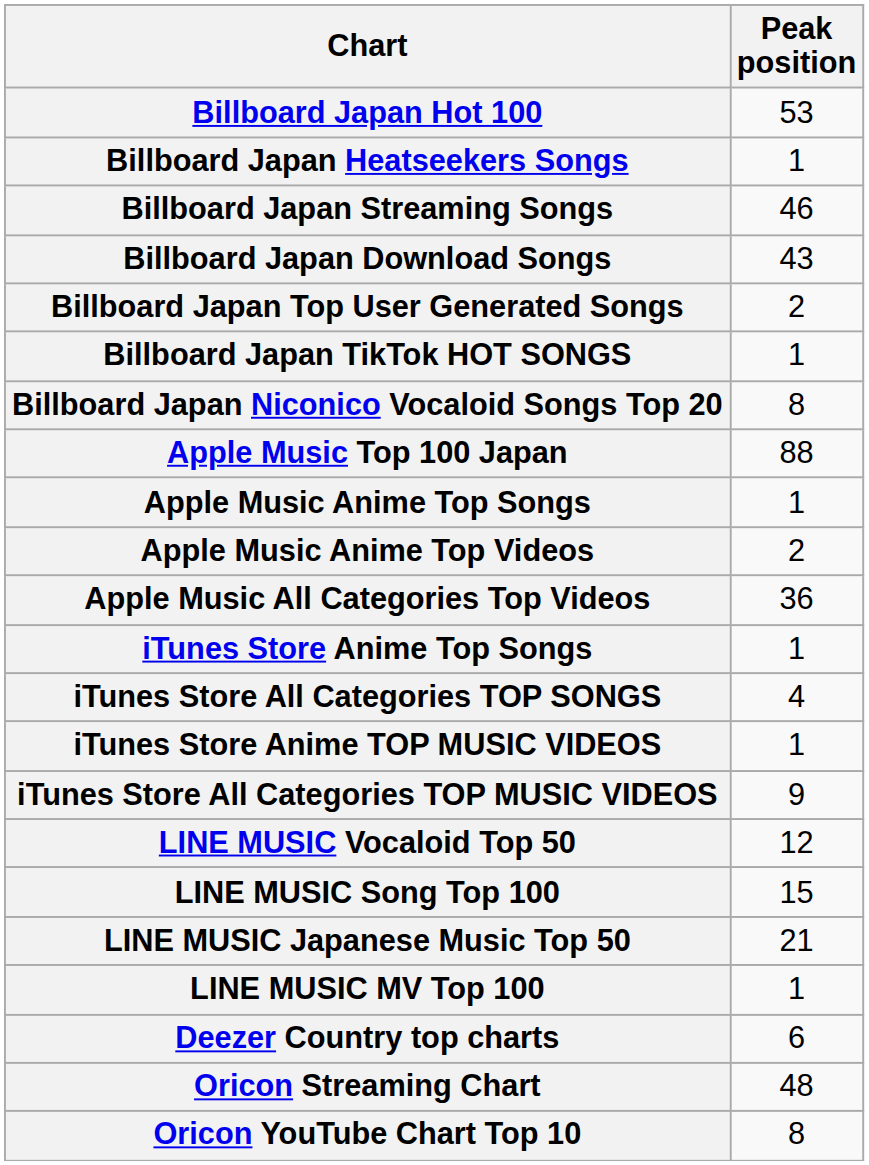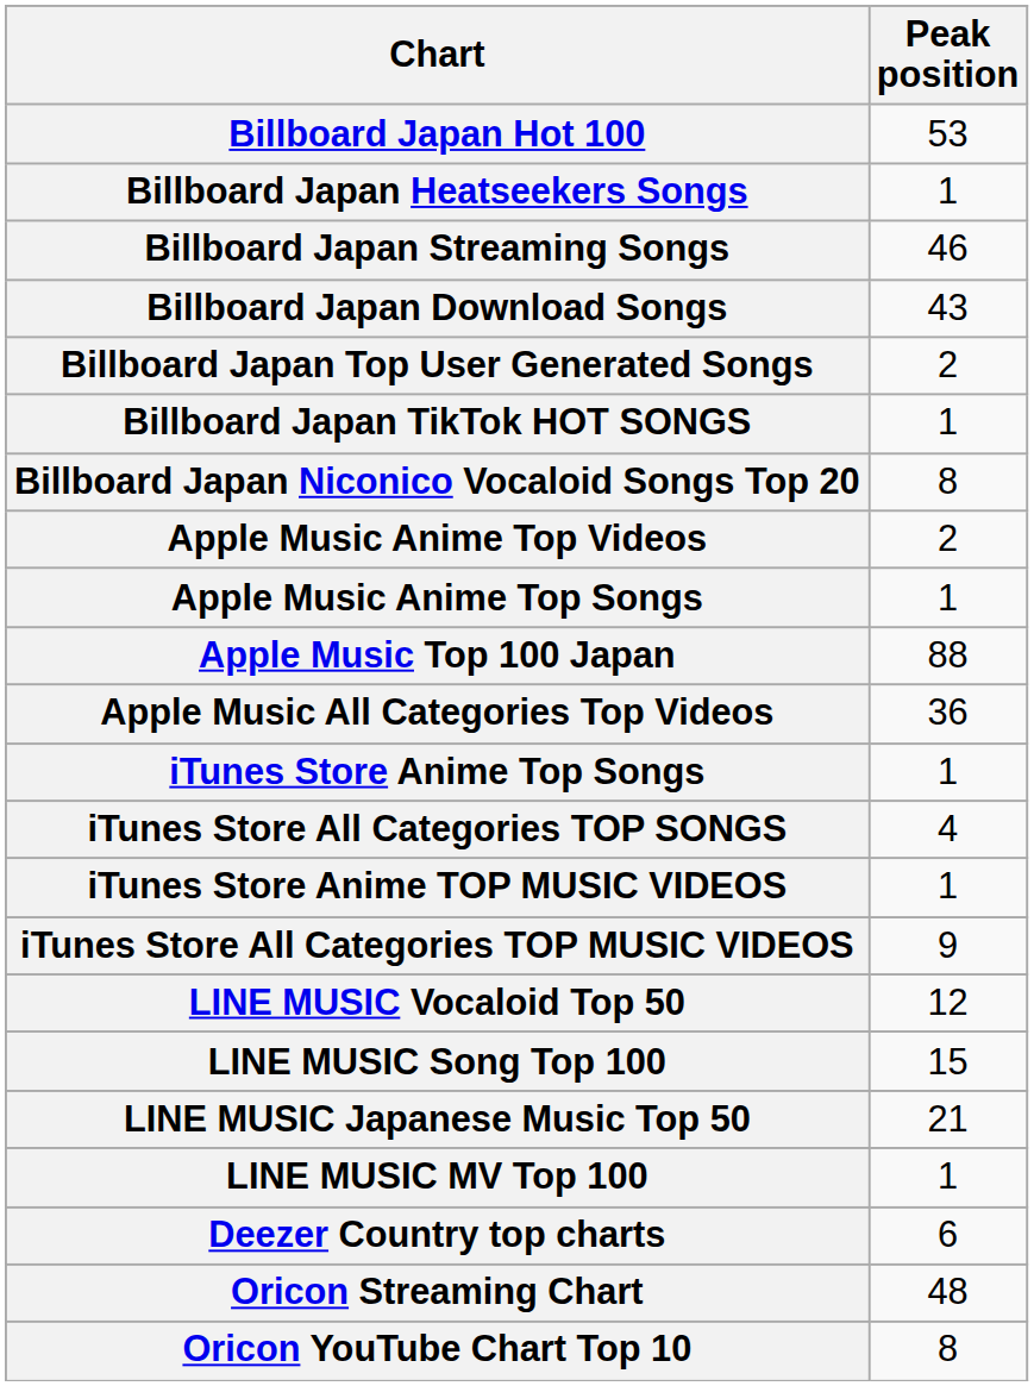rows swapped: Apple Music Top 100 Japan <-> Apple Music Anime Top Videos
